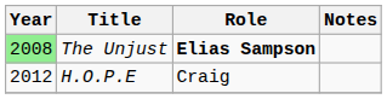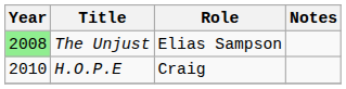The Unjust | Role: bold -> normal
H.O.P.E | Year: 2012 -> 2010
